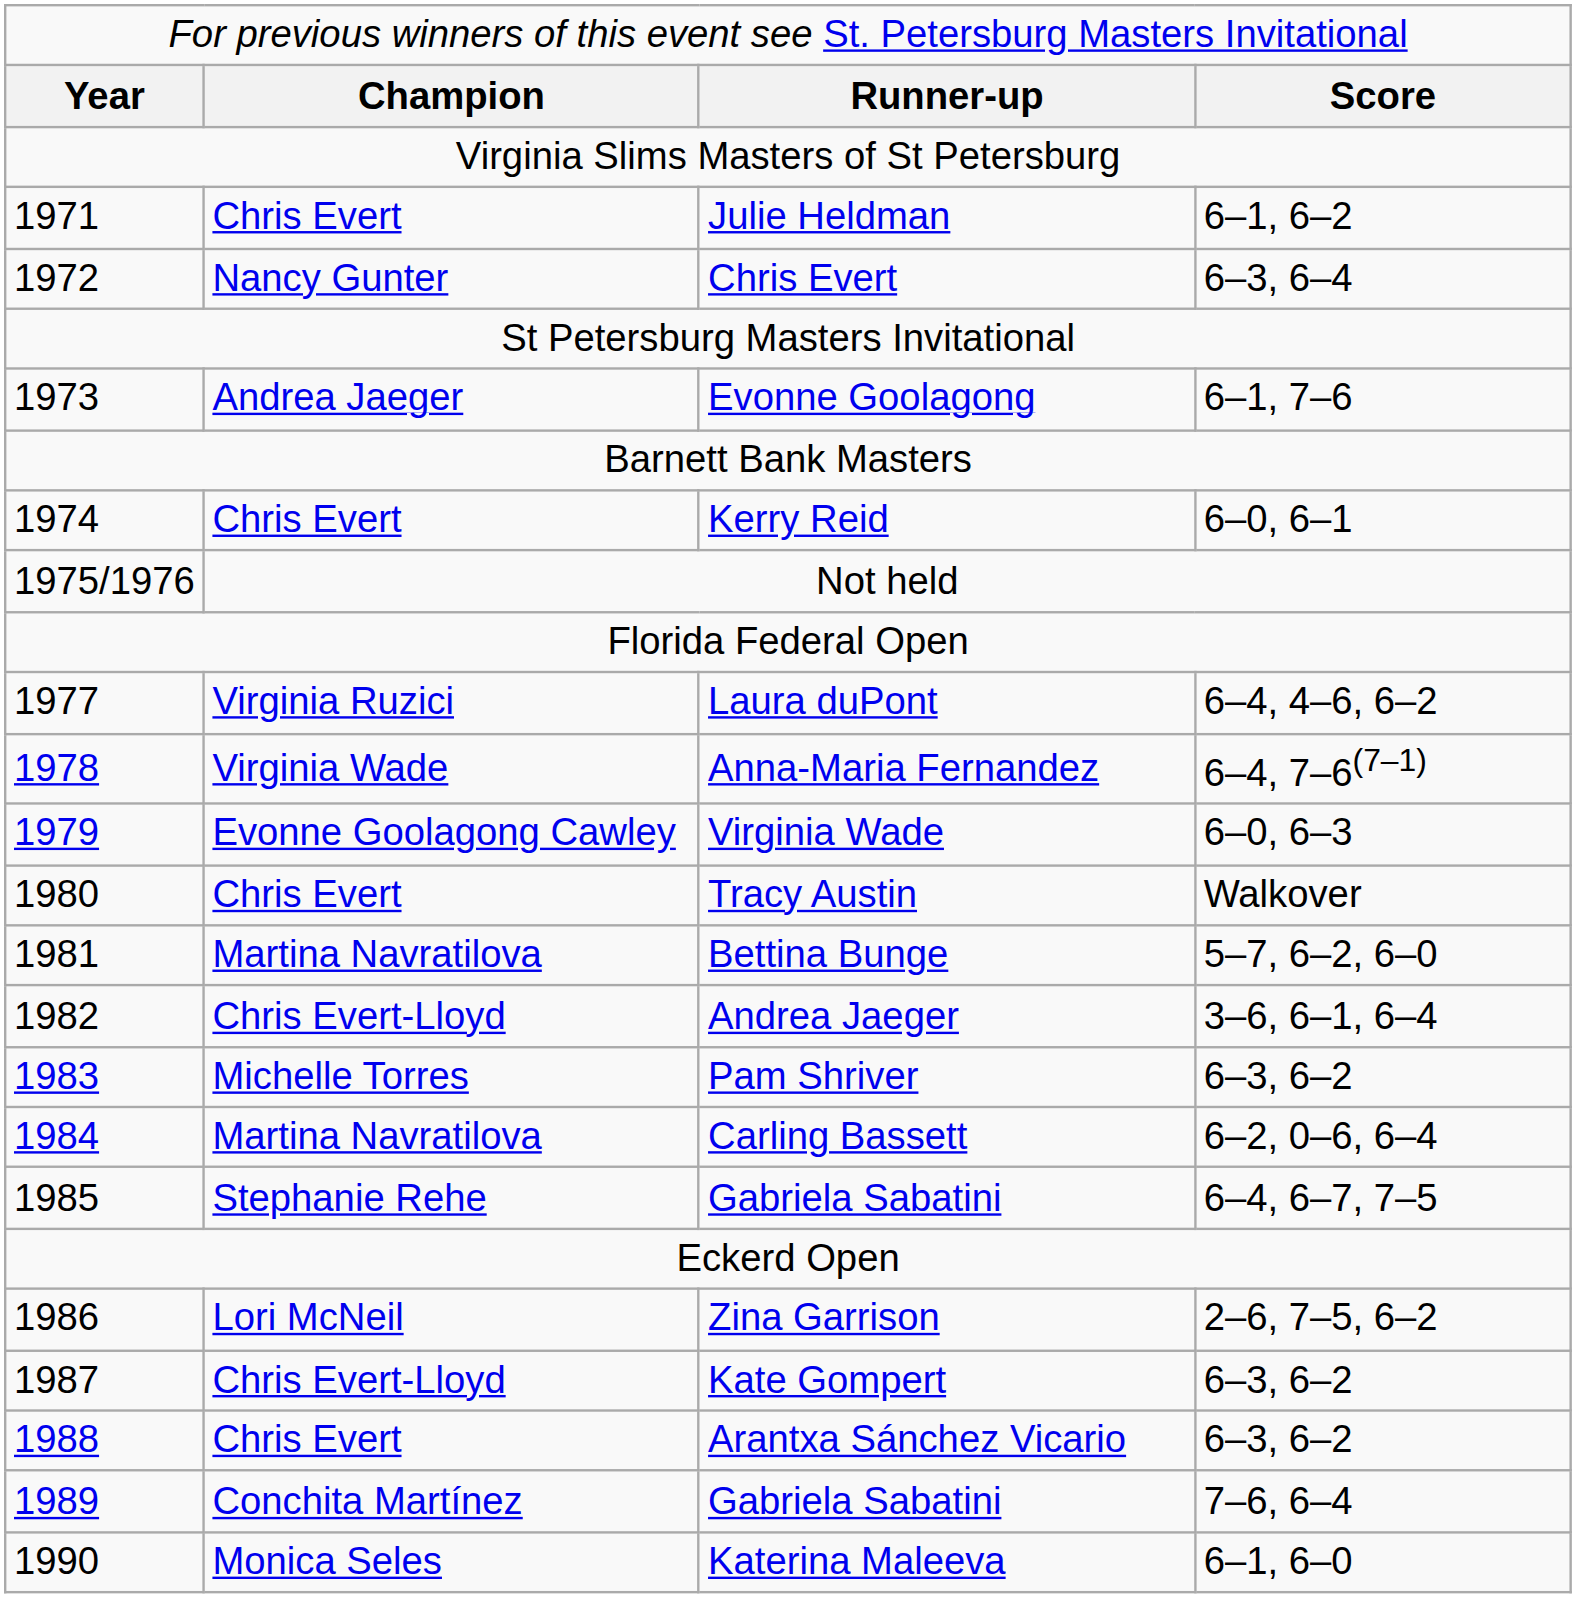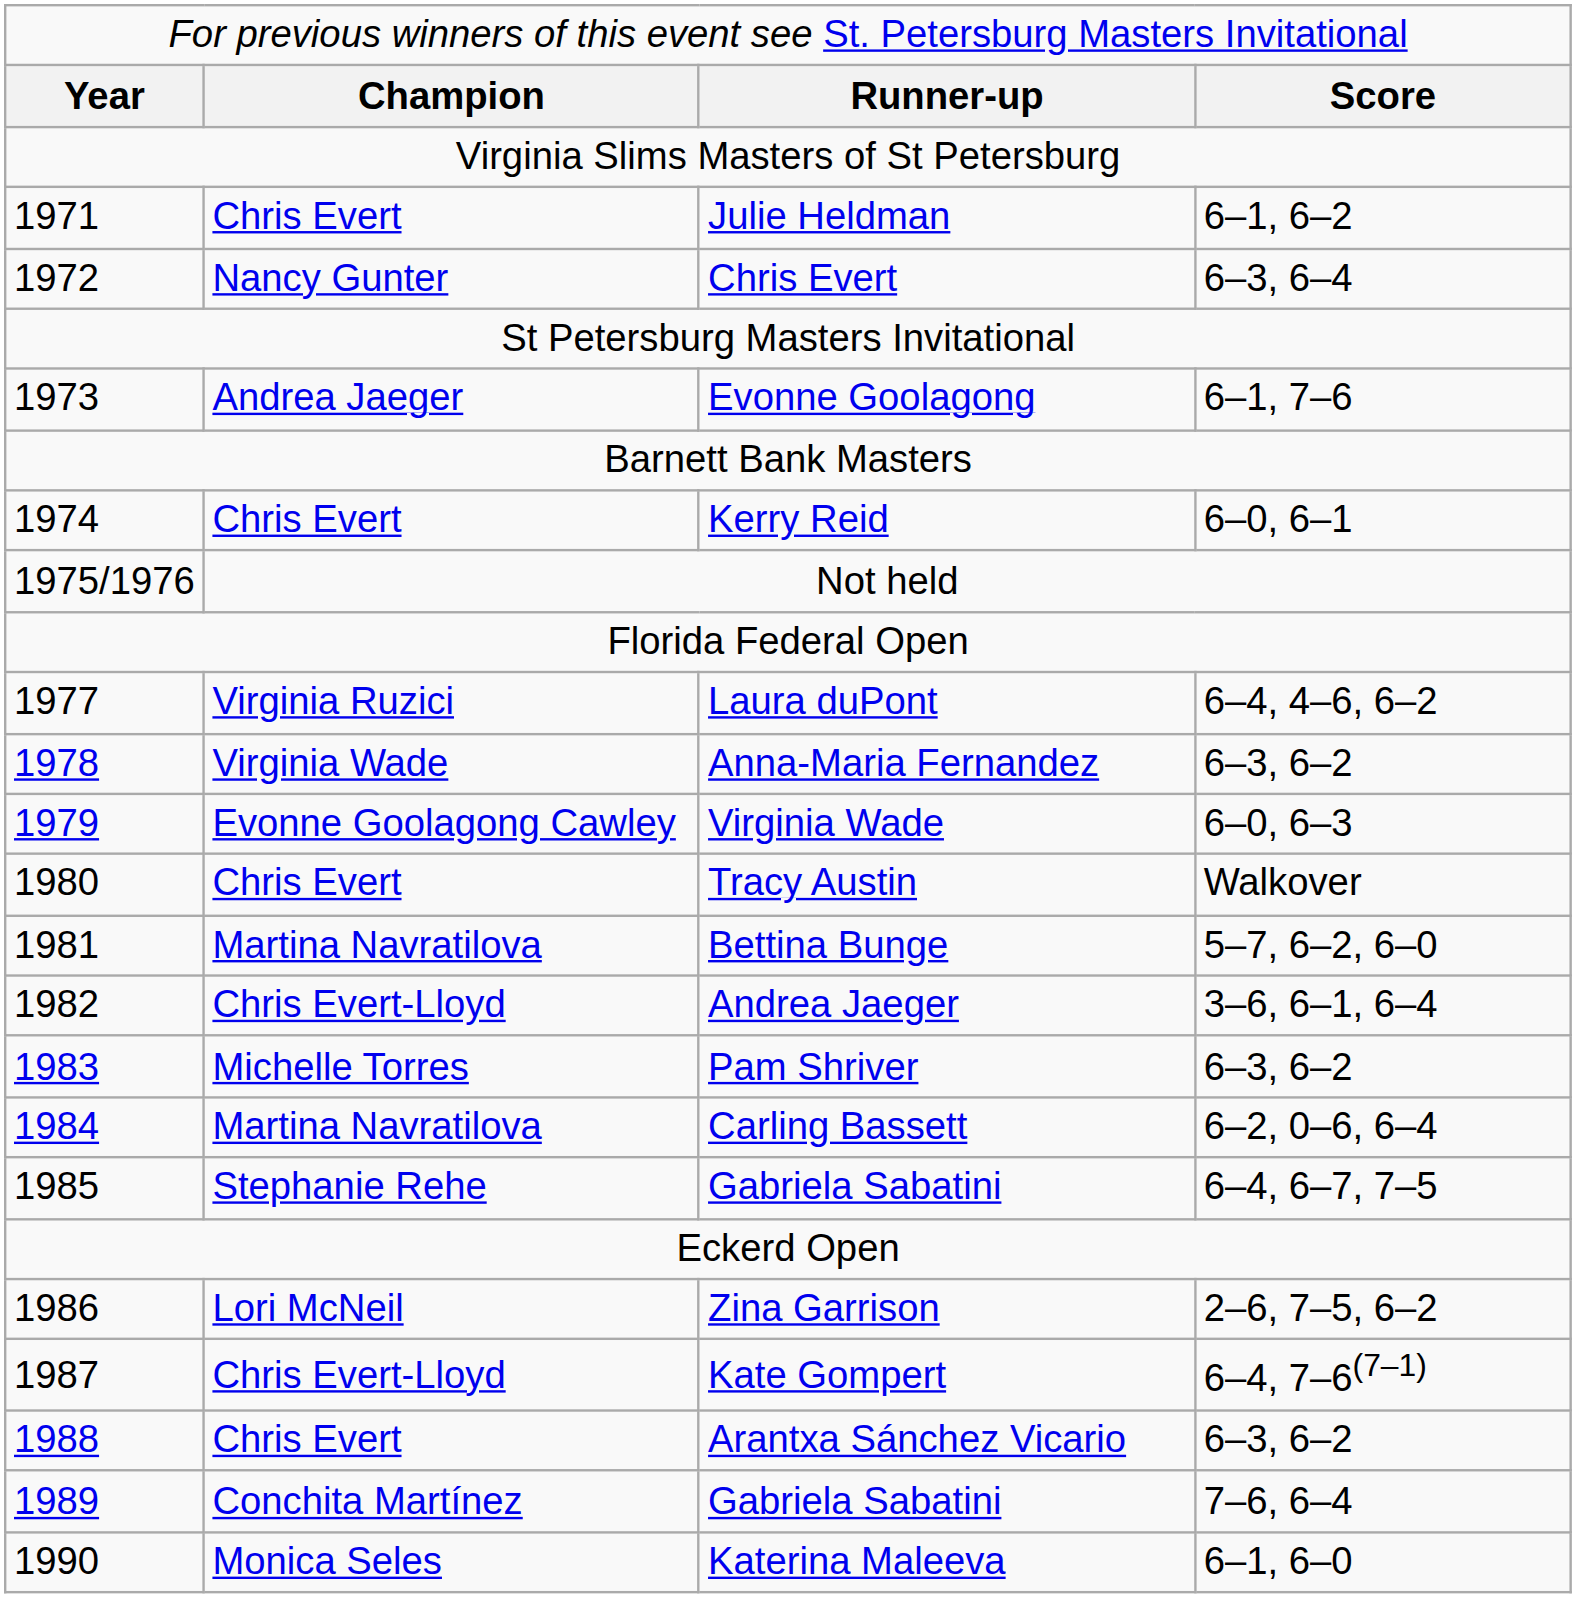Anna-Maria Fernandez | column 4: 6–4, 7–6(7–1) -> 6–3, 6–2
Kate Gompert | column 4: 6–3, 6–2 -> 6–4, 7–6(7–1)
